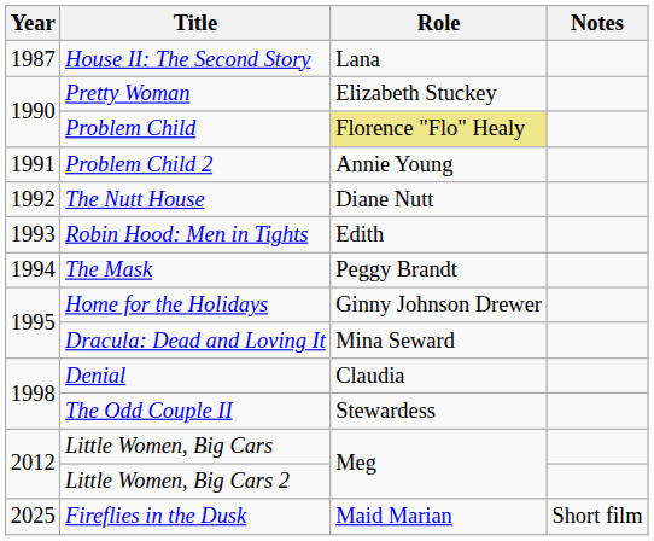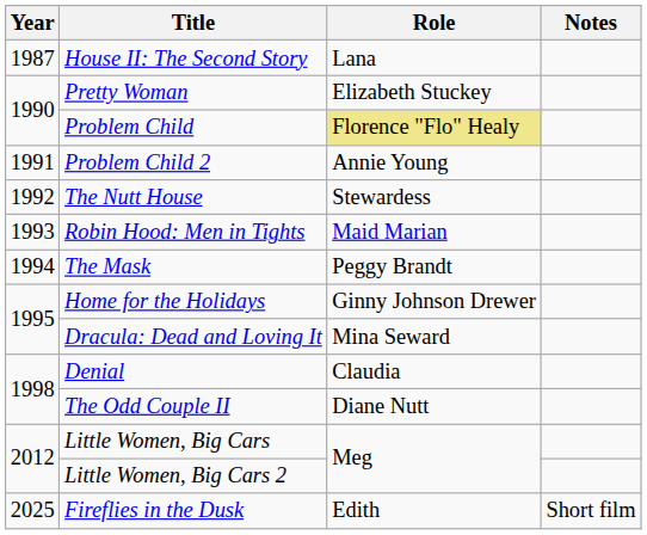The Nutt House | Role: Diane Nutt -> Stewardess
Robin Hood: Men in Tights | Role: Edith -> Maid Marian
The Odd Couple II | Role: Stewardess -> Diane Nutt
Fireflies in the Dusk | Role: Maid Marian -> Edith
